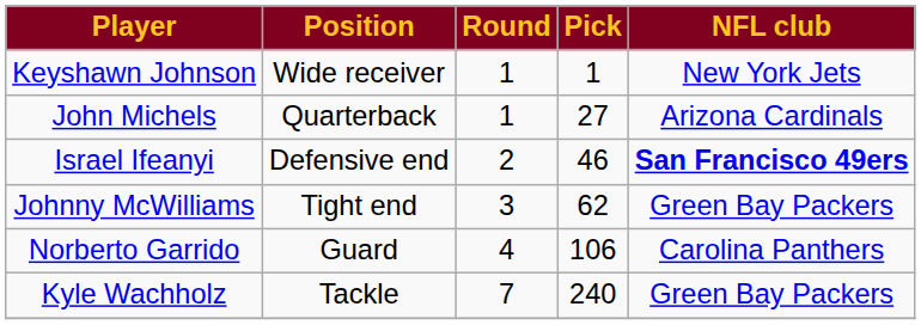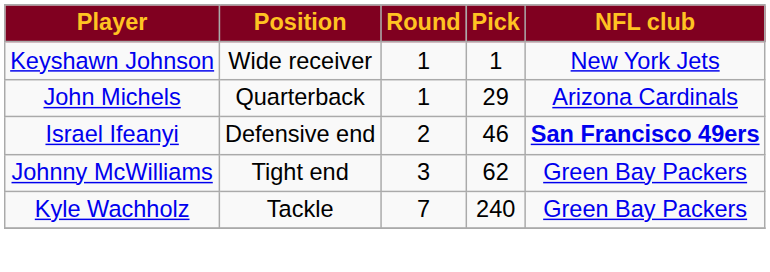John Michels | Pick: 27 -> 29
- row: Norberto Garrido | Guard | 4 | 106 | Carolina Panthers
